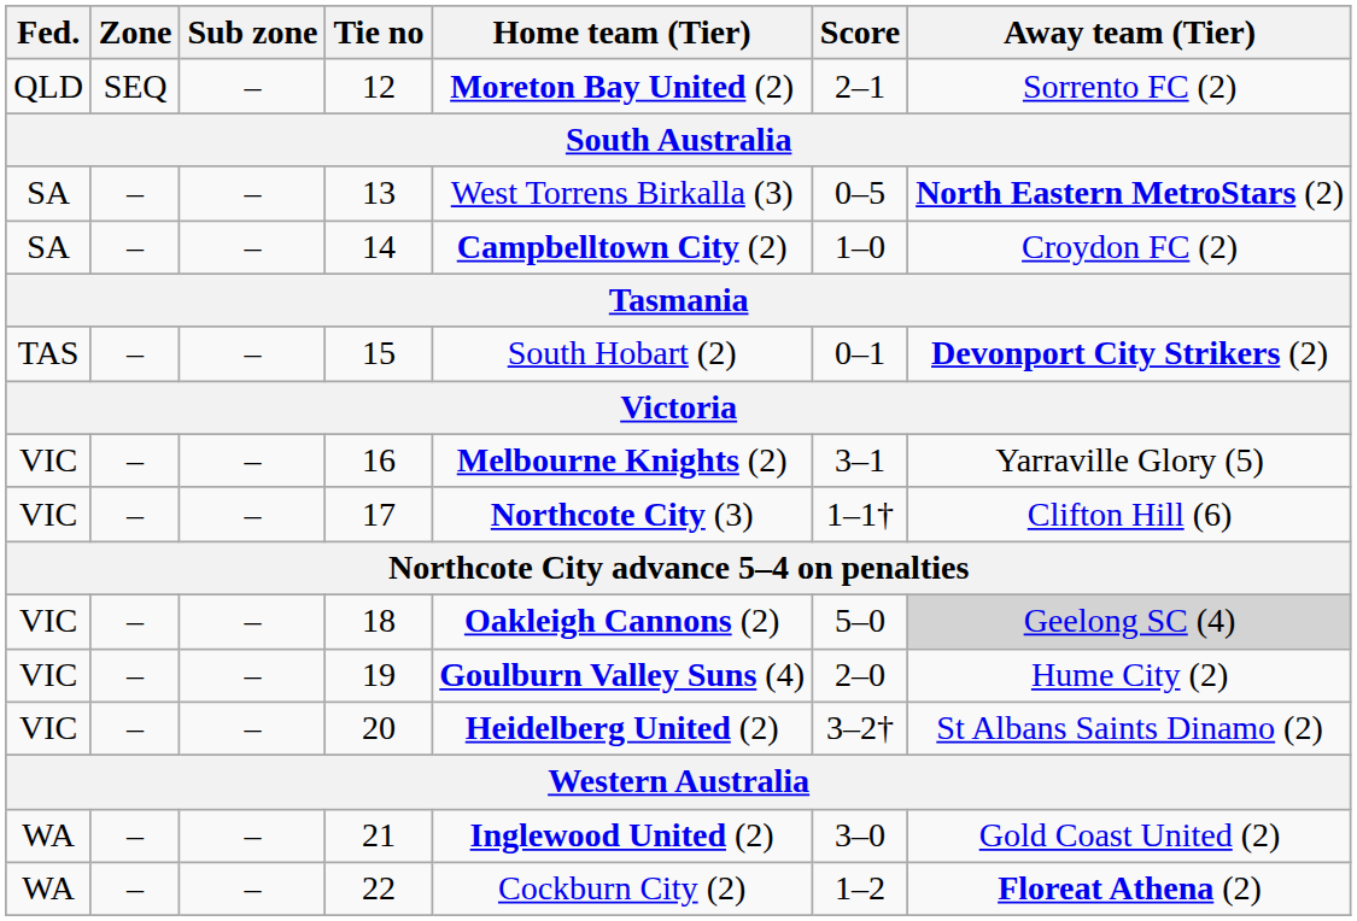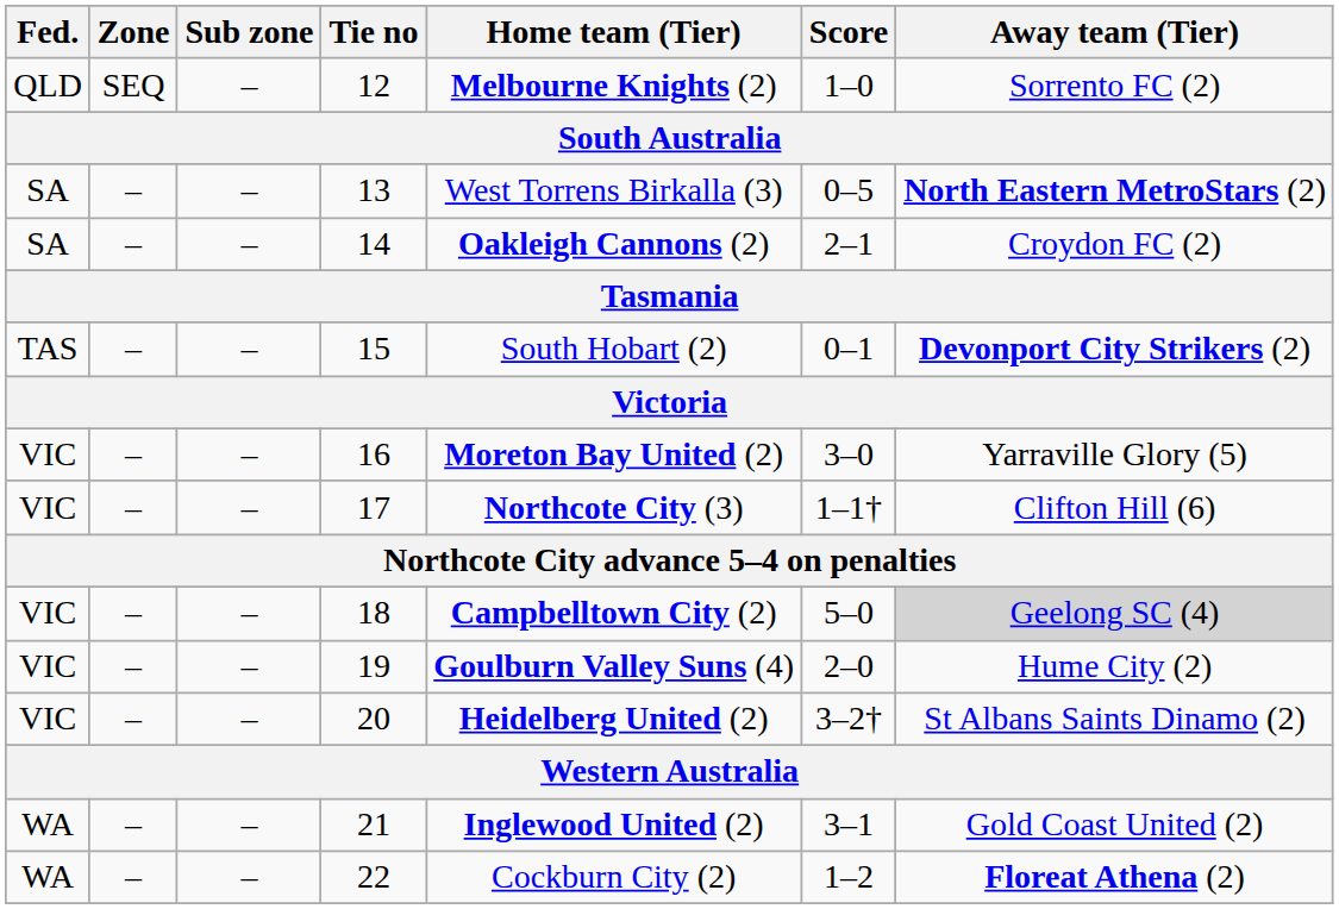12 | Home team (Tier): Moreton Bay United (2) -> Melbourne Knights (2)
12 | Score: 2–1 -> 1–0
14 | Home team (Tier): Campbelltown City (2) -> Oakleigh Cannons (2)
14 | Score: 1–0 -> 2–1
16 | Home team (Tier): Melbourne Knights (2) -> Moreton Bay United (2)
16 | Score: 3–1 -> 3–0
18 | Home team (Tier): Oakleigh Cannons (2) -> Campbelltown City (2)
21 | Score: 3–0 -> 3–1
